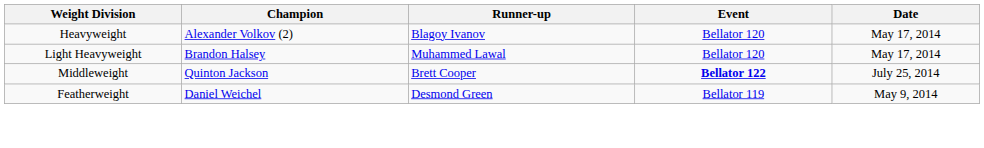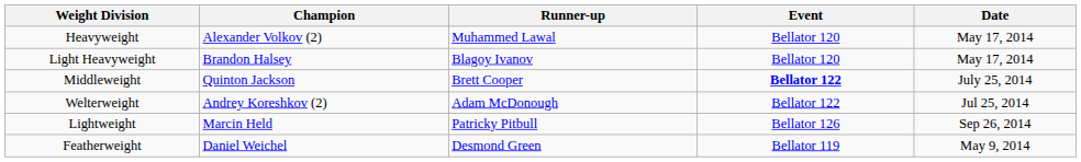Heavyweight | Runner-up: Blagoy Ivanov -> Muhammed Lawal
Light Heavyweight | Runner-up: Muhammed Lawal -> Blagoy Ivanov
+ row: Welterweight | Andrey Koreshkov (2) | Adam McDonough | Bellator 122 | Jul 25, 2014
+ row: Lightweight | Marcin Held | Patricky Pitbull | Bellator 126 | Sep 26, 2014
